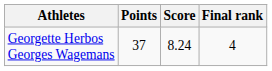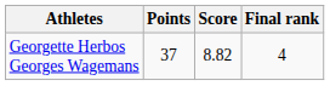Georgette Herbos Georges Wagemans | Score: 8.24 -> 8.82
